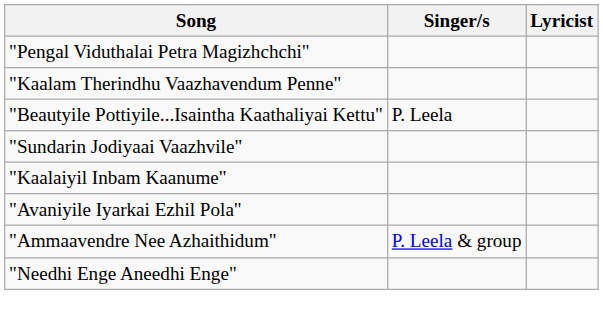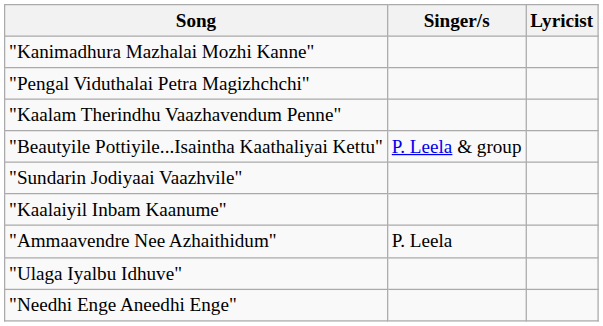+ row: "Kanimadhura Mazhalai Mozhi Kanne"
"Beautyile Pottiyile...Isaintha Kaathaliyai Kettu" | Singer/s: P. Leela -> P. Leela & group
- row: "Avaniyile Iyarkai Ezhil Pola"
"Ammaavendre Nee Azhaithidum" | Singer/s: P. Leela & group -> P. Leela
+ row: "Ulaga Iyalbu Idhuve"
